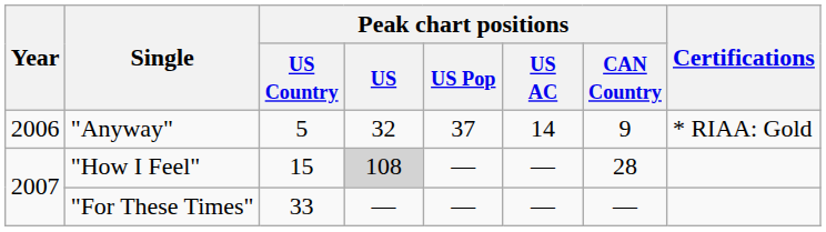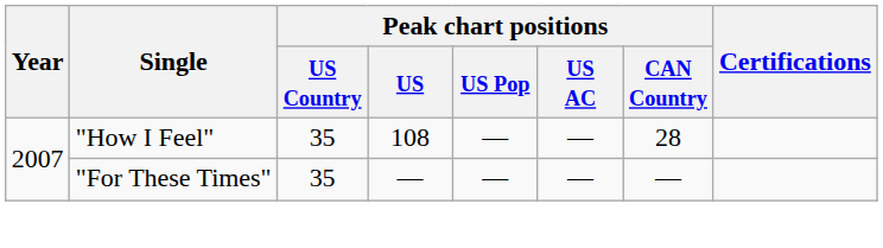- row: 2006 | "Anyway" | 5 | 32 | 37 | 14 | 9 | * RIAA: Gold
"How I Feel" | Peak chart positions / US Country: 15 -> 35
"How I Feel" | Peak chart positions / US: lightgrey background -> no background
"For These Times" | Peak chart positions / US Country: 33 -> 35
